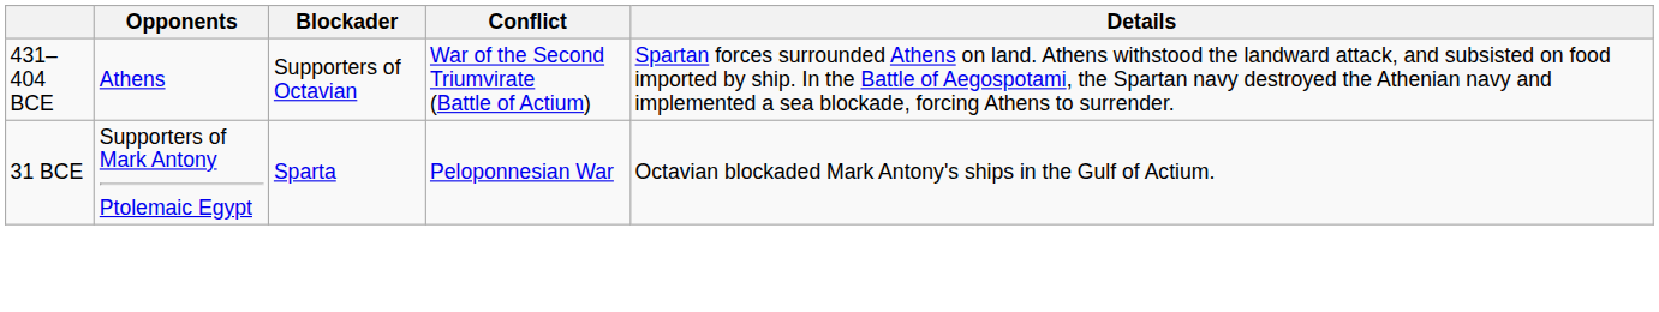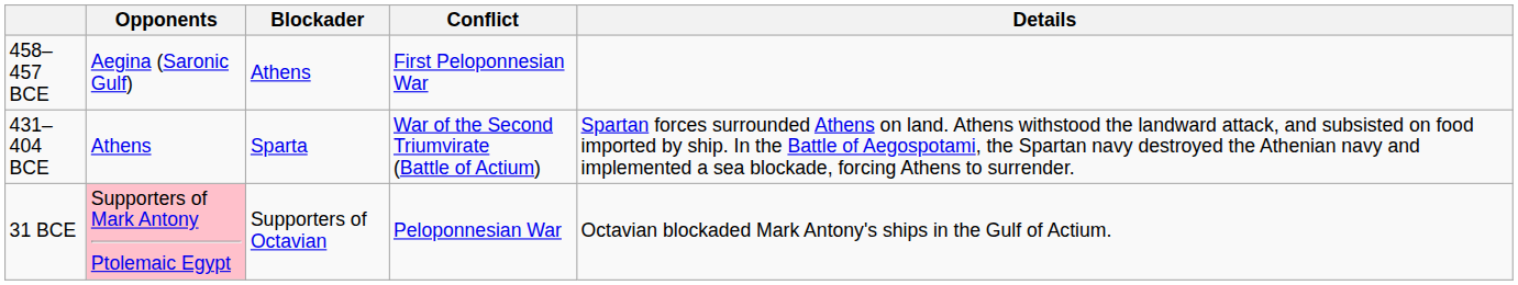+ row: 458–457 BCE | Aegina (Saronic Gulf) | Athens | First Peloponnesian War
431–404 BCE | Blockader: Supporters of Octavian -> Sparta
31 BCE | Opponents: no background -> pink background
31 BCE | Blockader: Sparta -> Supporters of Octavian
